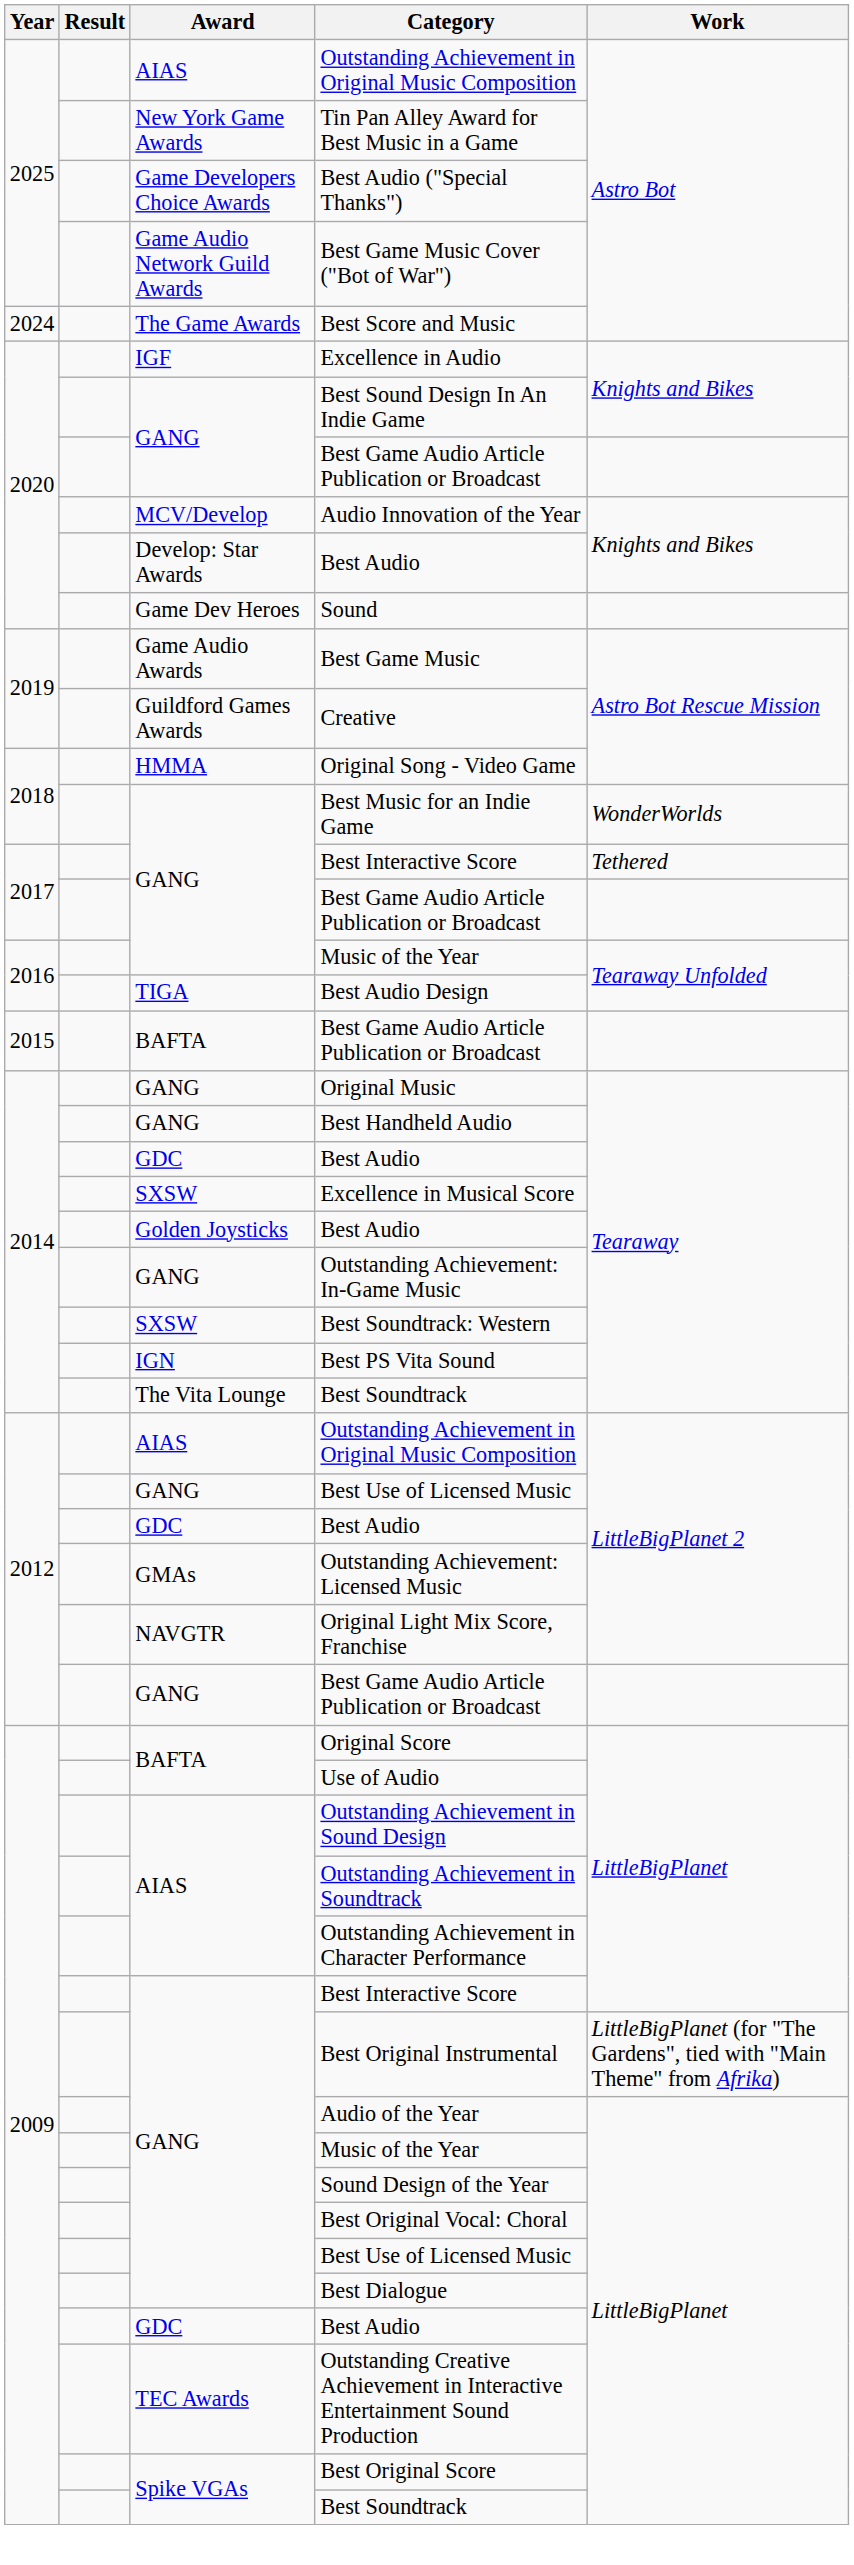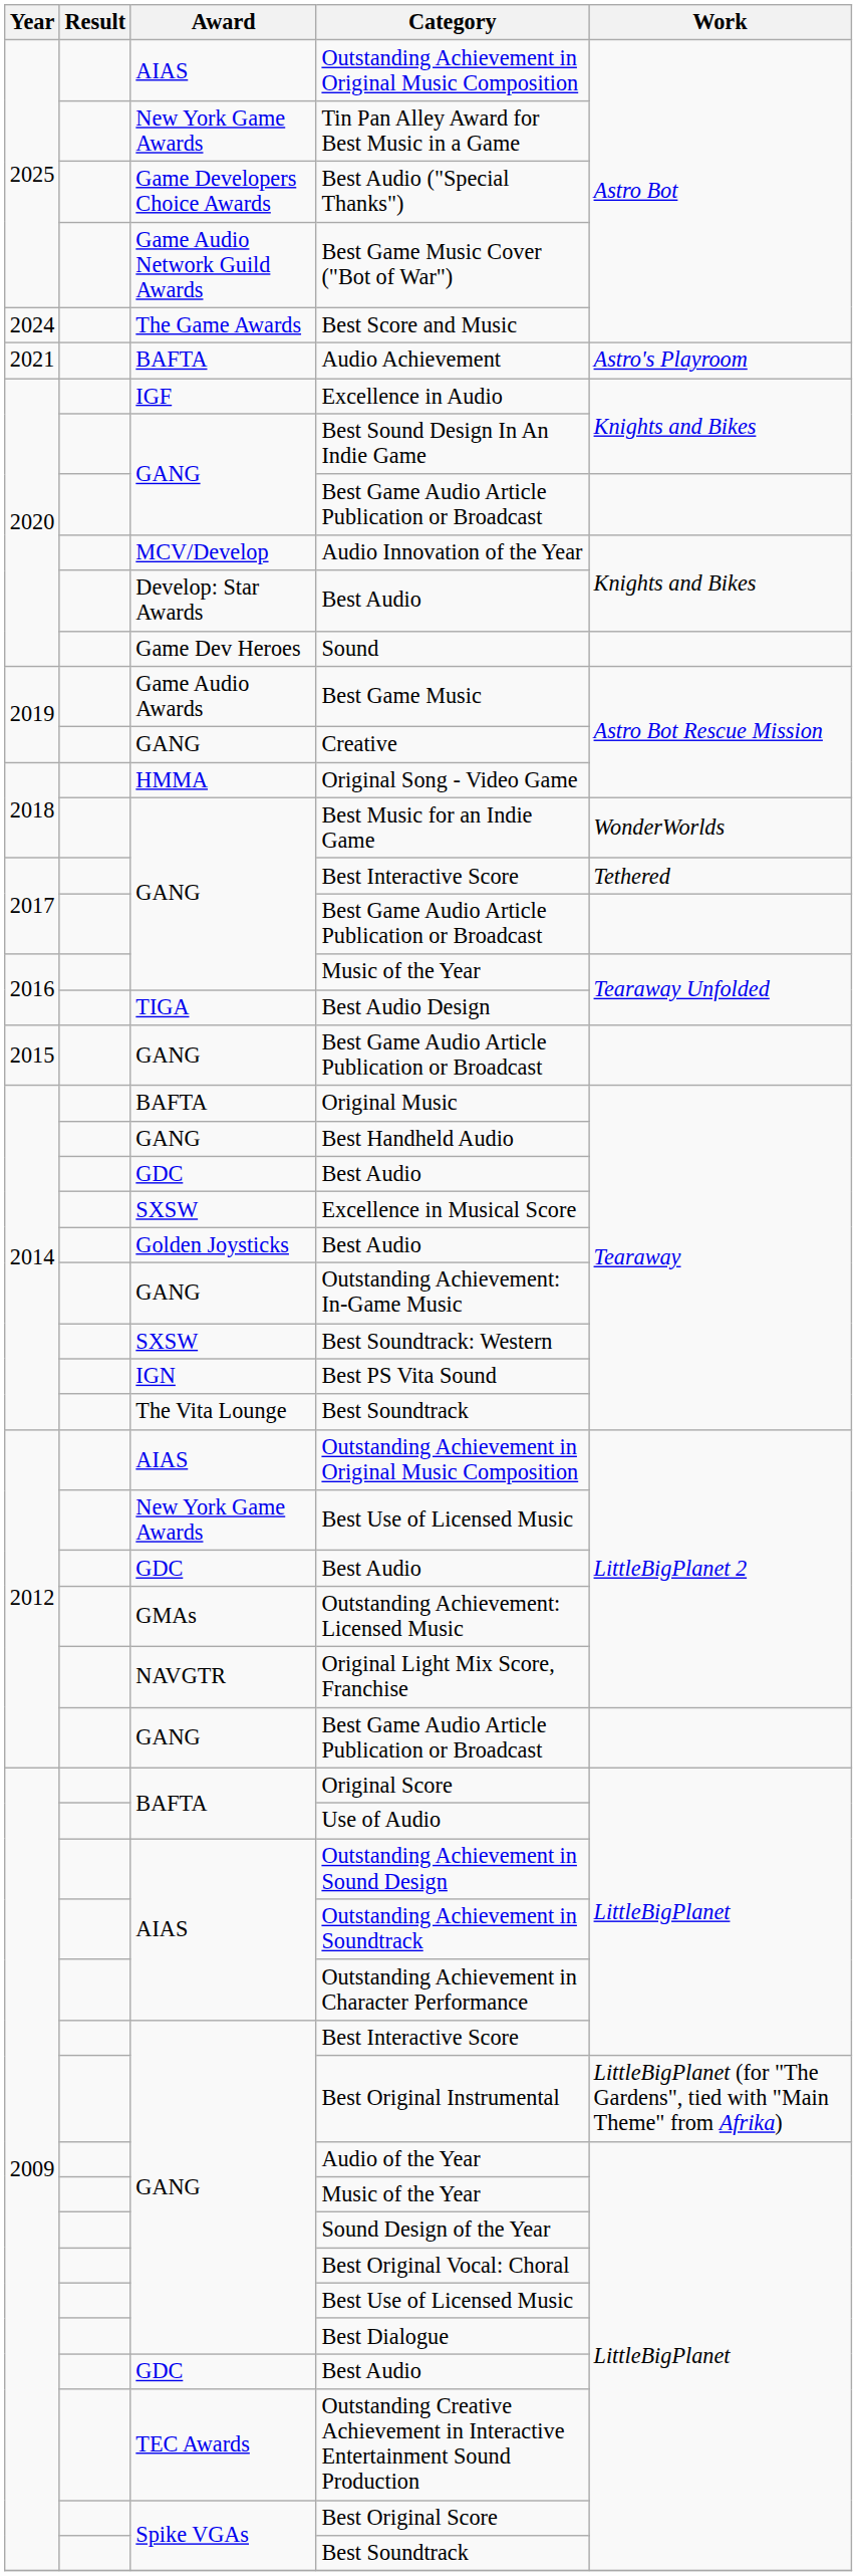+ row: 2021 | BAFTA | Audio Achievement | Astro's Playroom
Creative | Award: Guildford Games Awards -> GANG
2015 / Best Game Audio Article Publication or Broadcast | Award: BAFTA -> GANG
Original Music | Award: GANG -> BAFTA
2012 / Best Use of Licensed Music | Award: GANG -> New York Game Awards
